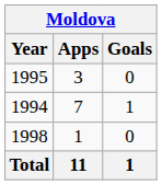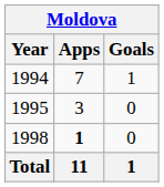rows swapped: 1994 <-> 1995
1998 | Apps: normal -> bold
